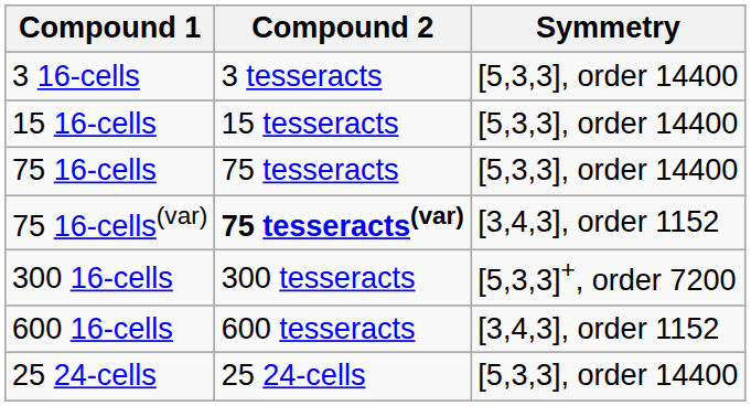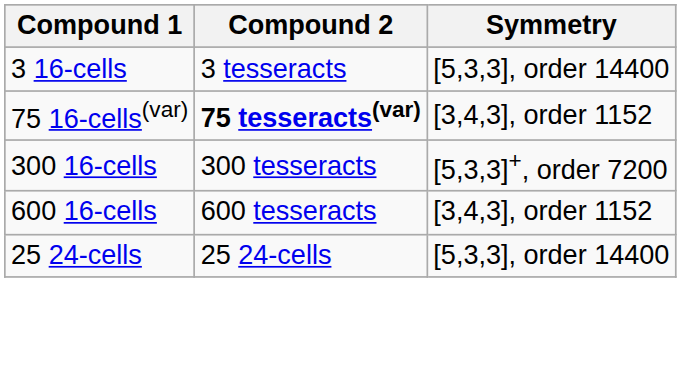- row: 15 16-cells | 15 tesseracts | [5,3,3], order 14400
- row: 75 16-cells | 75 tesseracts | [5,3,3], order 14400
